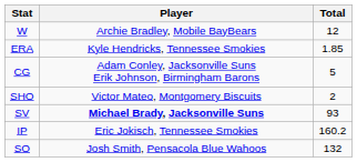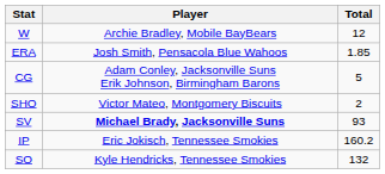ERA | Player: Kyle Hendricks, Tennessee Smokies -> Josh Smith, Pensacola Blue Wahoos
SO | Player: Josh Smith, Pensacola Blue Wahoos -> Kyle Hendricks, Tennessee Smokies
